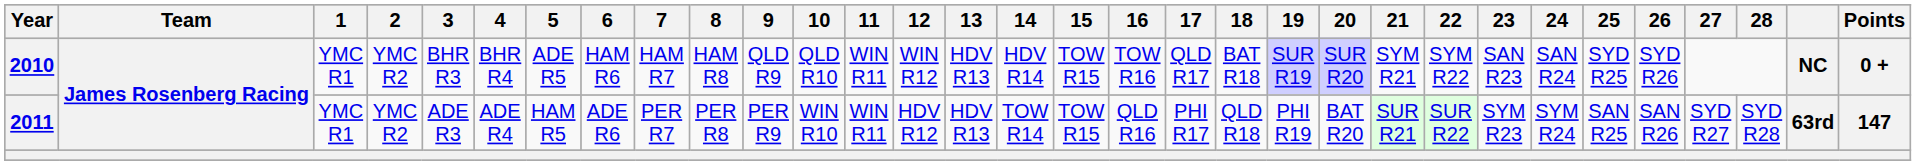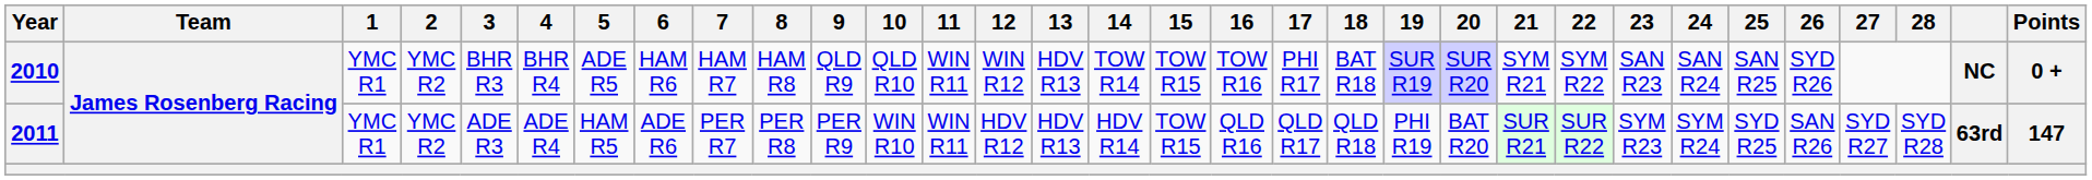2010 | 14: HDV R14 -> TOW R14
2010 | 17: QLD R17 -> PHI R17
2010 | 25: SYD R25 -> SAN R25
2011 | 14: TOW R14 -> HDV R14
2011 | 17: PHI R17 -> QLD R17
2011 | 25: SAN R25 -> SYD R25
